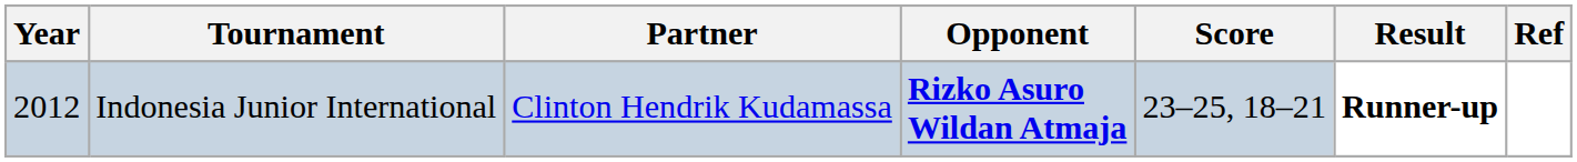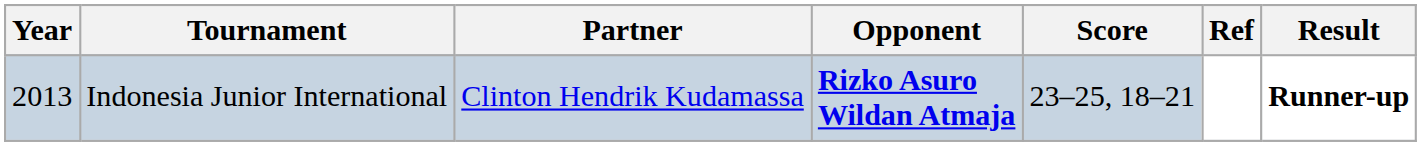columns swapped: Result <-> Ref
Indonesia Junior International | Year: 2012 -> 2013
